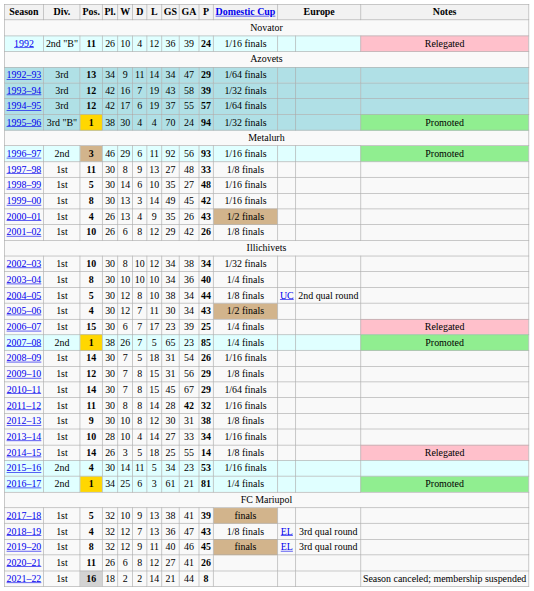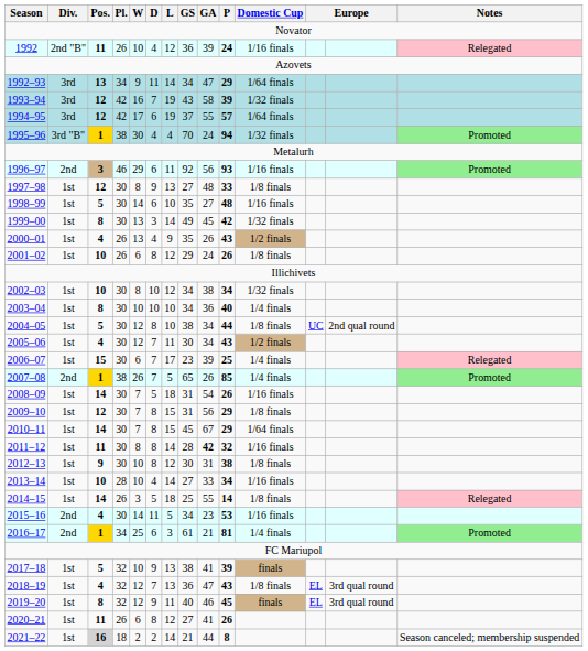1997–98 | Pos.: 11 -> 12
1999–00 | Domestic Cup: 1/16 finals -> 1/32 finals
2001–02 | GA: 42 -> 24
2007–08 | GA: 23 -> 26
